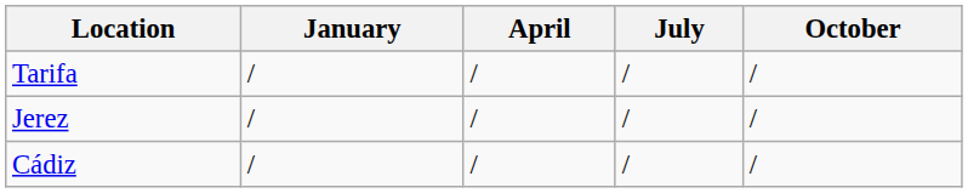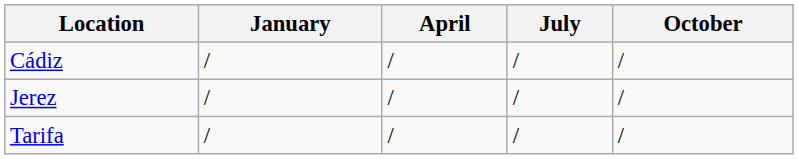rows swapped: Cádiz <-> Tarifa
